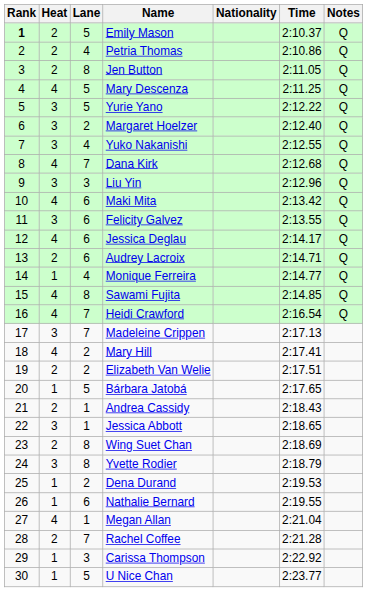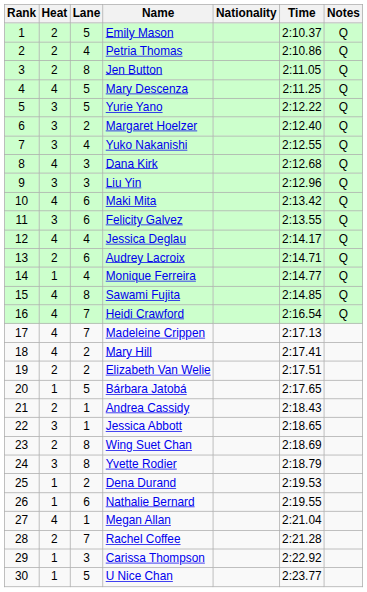Emily Mason | Rank: bold -> normal
Dana Kirk | Lane: 7 -> 3
Jessica Deglau | Lane: 6 -> 4
Madeleine Crippen | Heat: 3 -> 4
